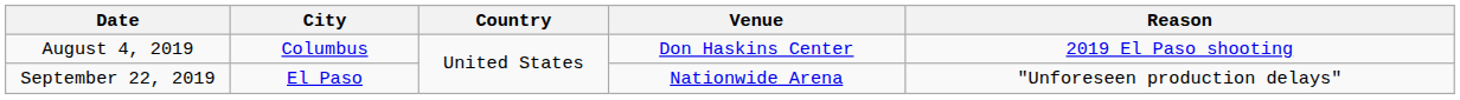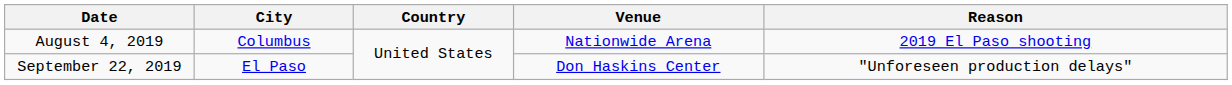August 4, 2019 | Venue: Don Haskins Center -> Nationwide Arena
September 22, 2019 | Venue: Nationwide Arena -> Don Haskins Center
